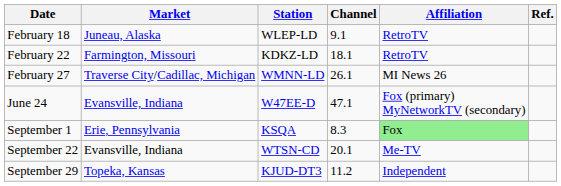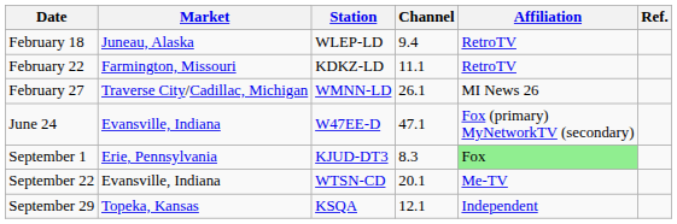February 18 | Channel: 9.1 -> 9.4
February 22 | Channel: 18.1 -> 11.1
September 1 | Station: KSQA -> KJUD-DT3
September 29 | Station: KJUD-DT3 -> KSQA
September 29 | Channel: 11.2 -> 12.1
